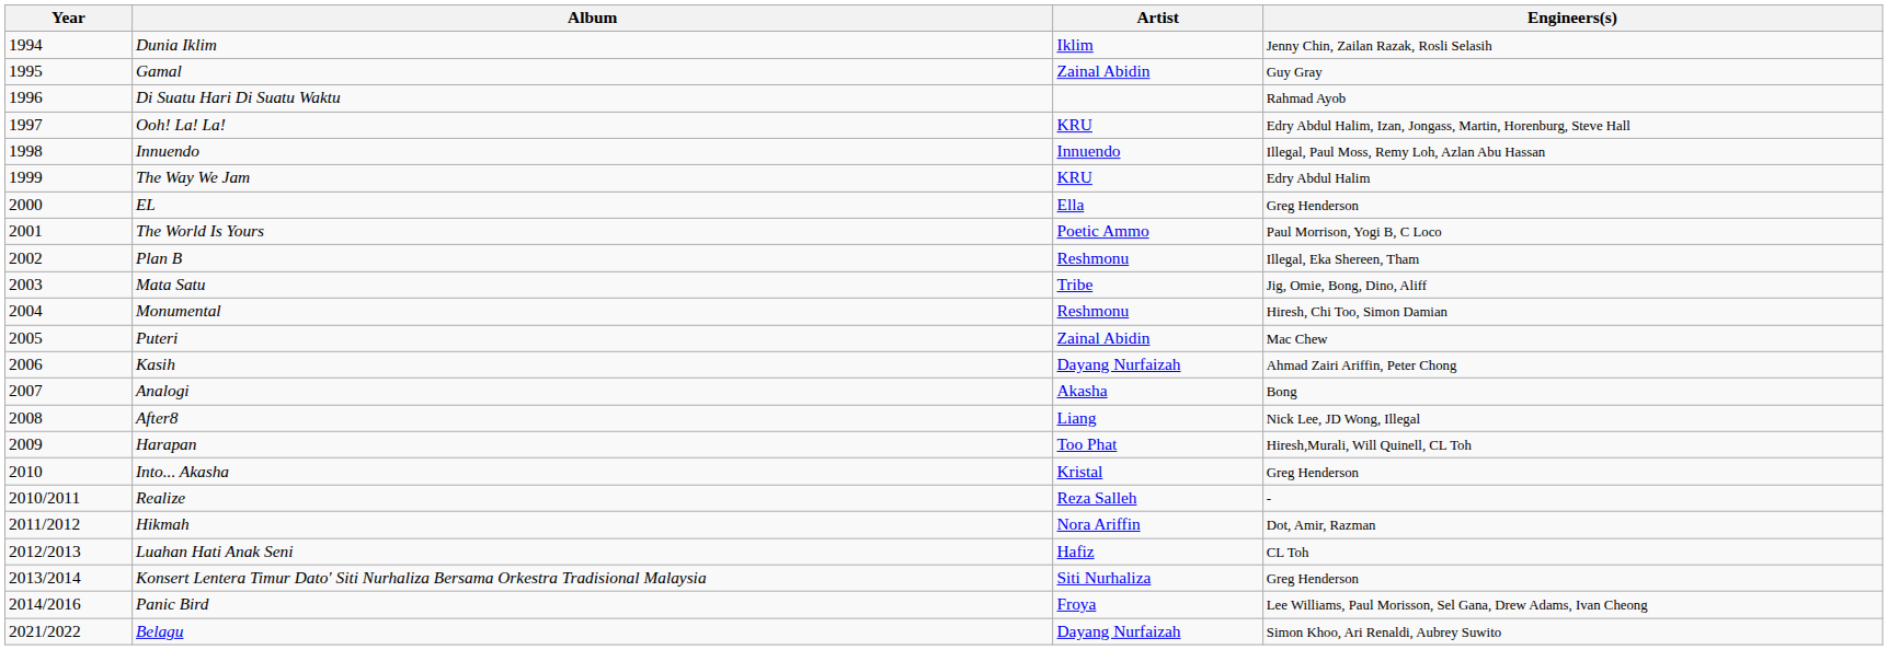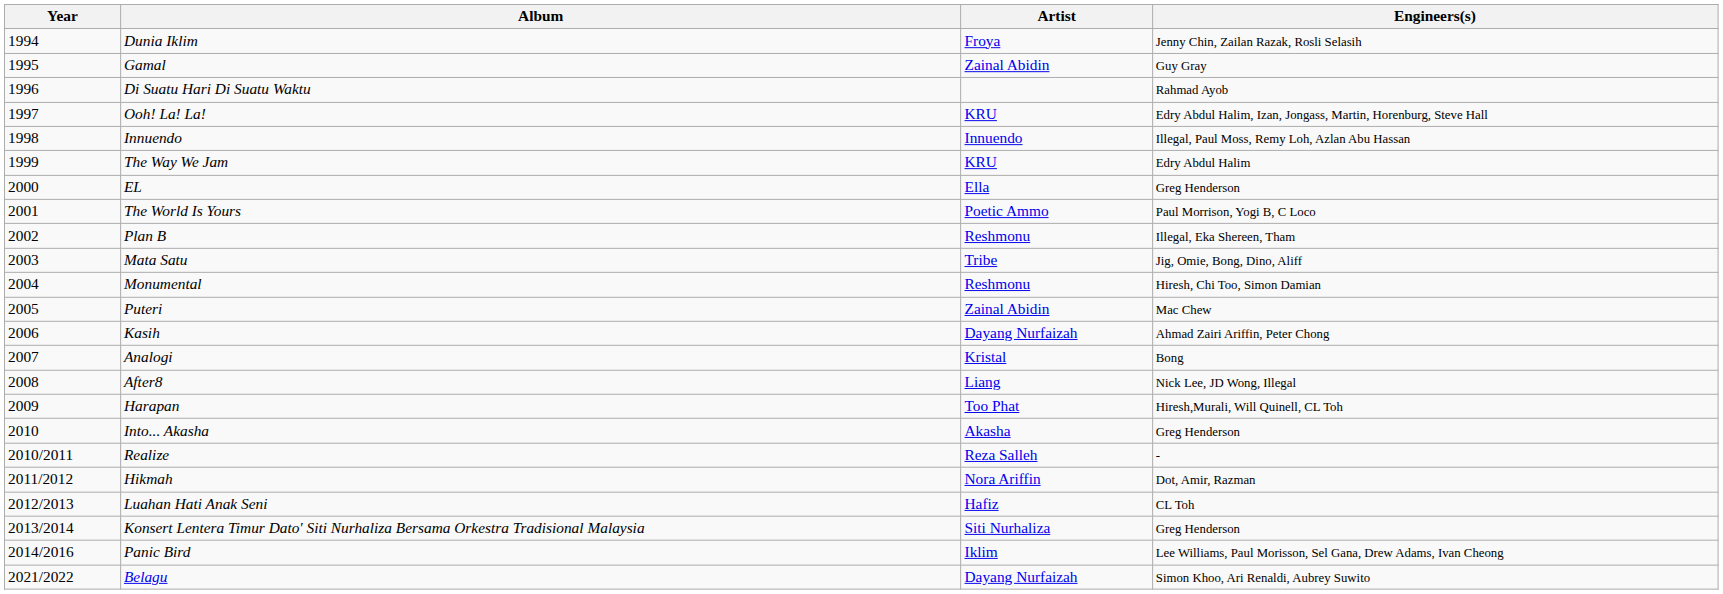Dunia Iklim | Artist: Iklim -> Froya
Analogi | Artist: Akasha -> Kristal
Into... Akasha | Artist: Kristal -> Akasha
Panic Bird | Artist: Froya -> Iklim
